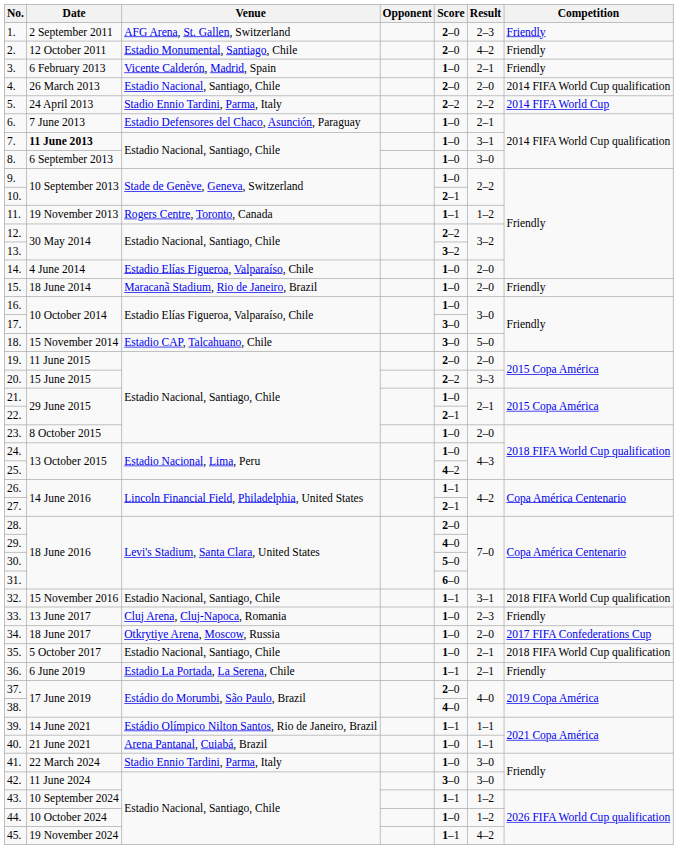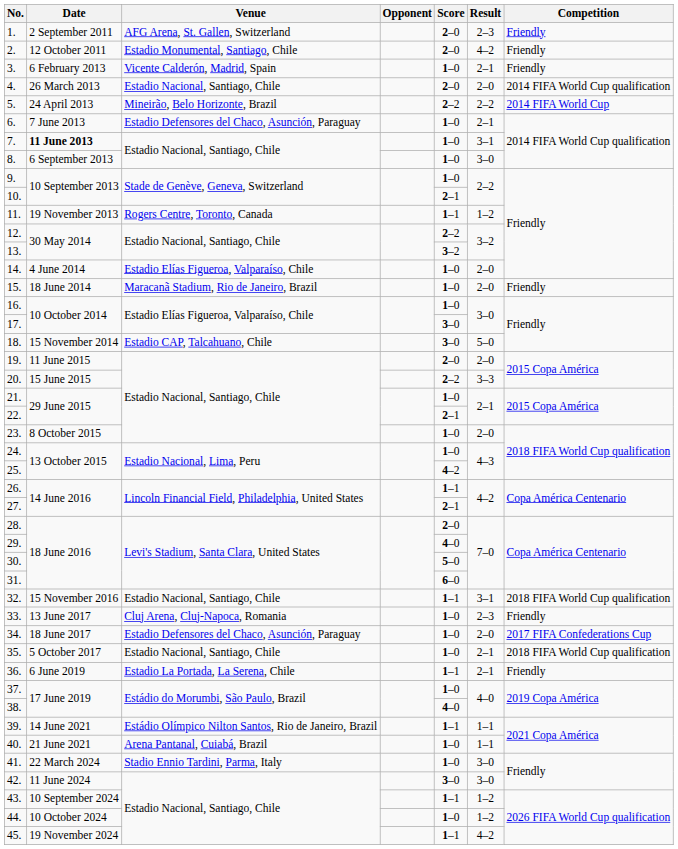5. | Venue: Stadio Ennio Tardini, Parma, Italy -> Mineirão, Belo Horizonte, Brazil
34. | Venue: Otkrytiye Arena, Moscow, Russia -> Estadio Defensores del Chaco, Asunción, Paraguay
37. | Score: 2–0 -> 1–0
